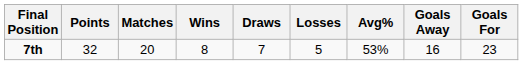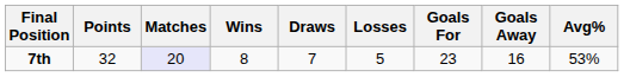columns swapped: Goals For <-> Avg%
7th | Matches: no background -> lavender background
